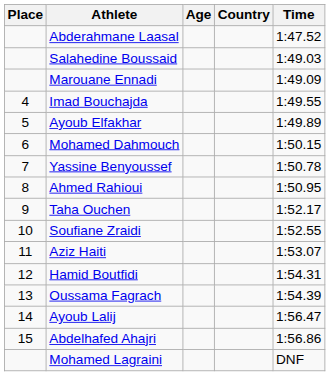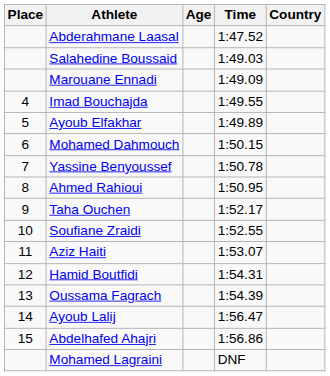columns swapped: Country <-> Time
